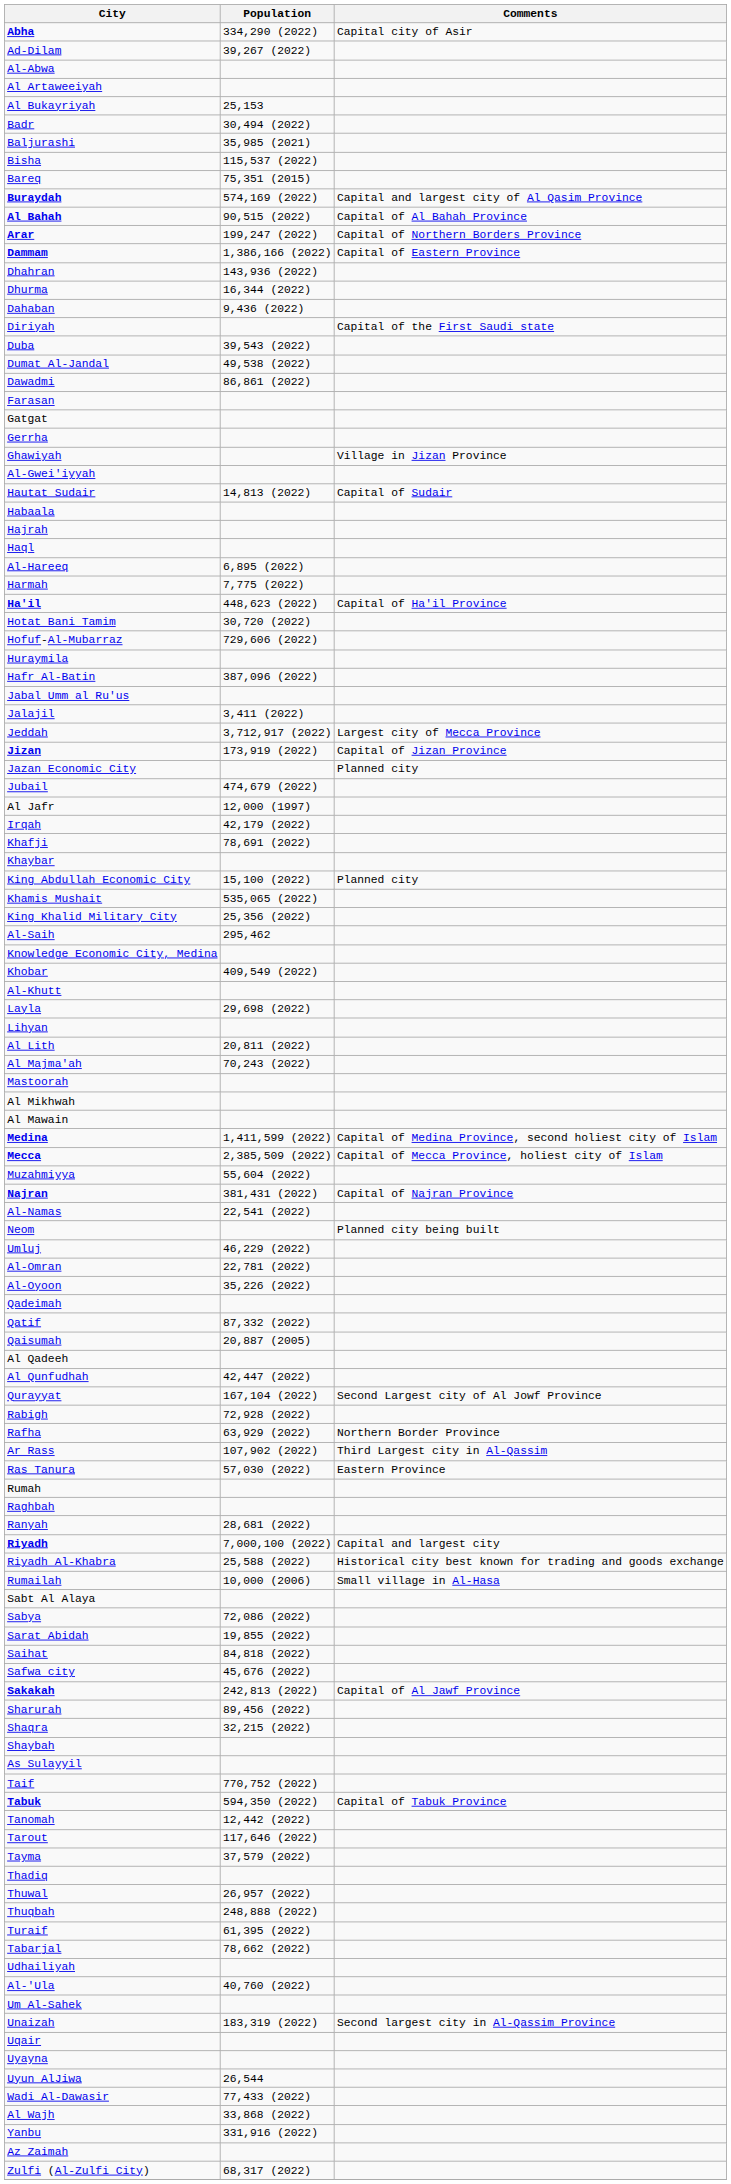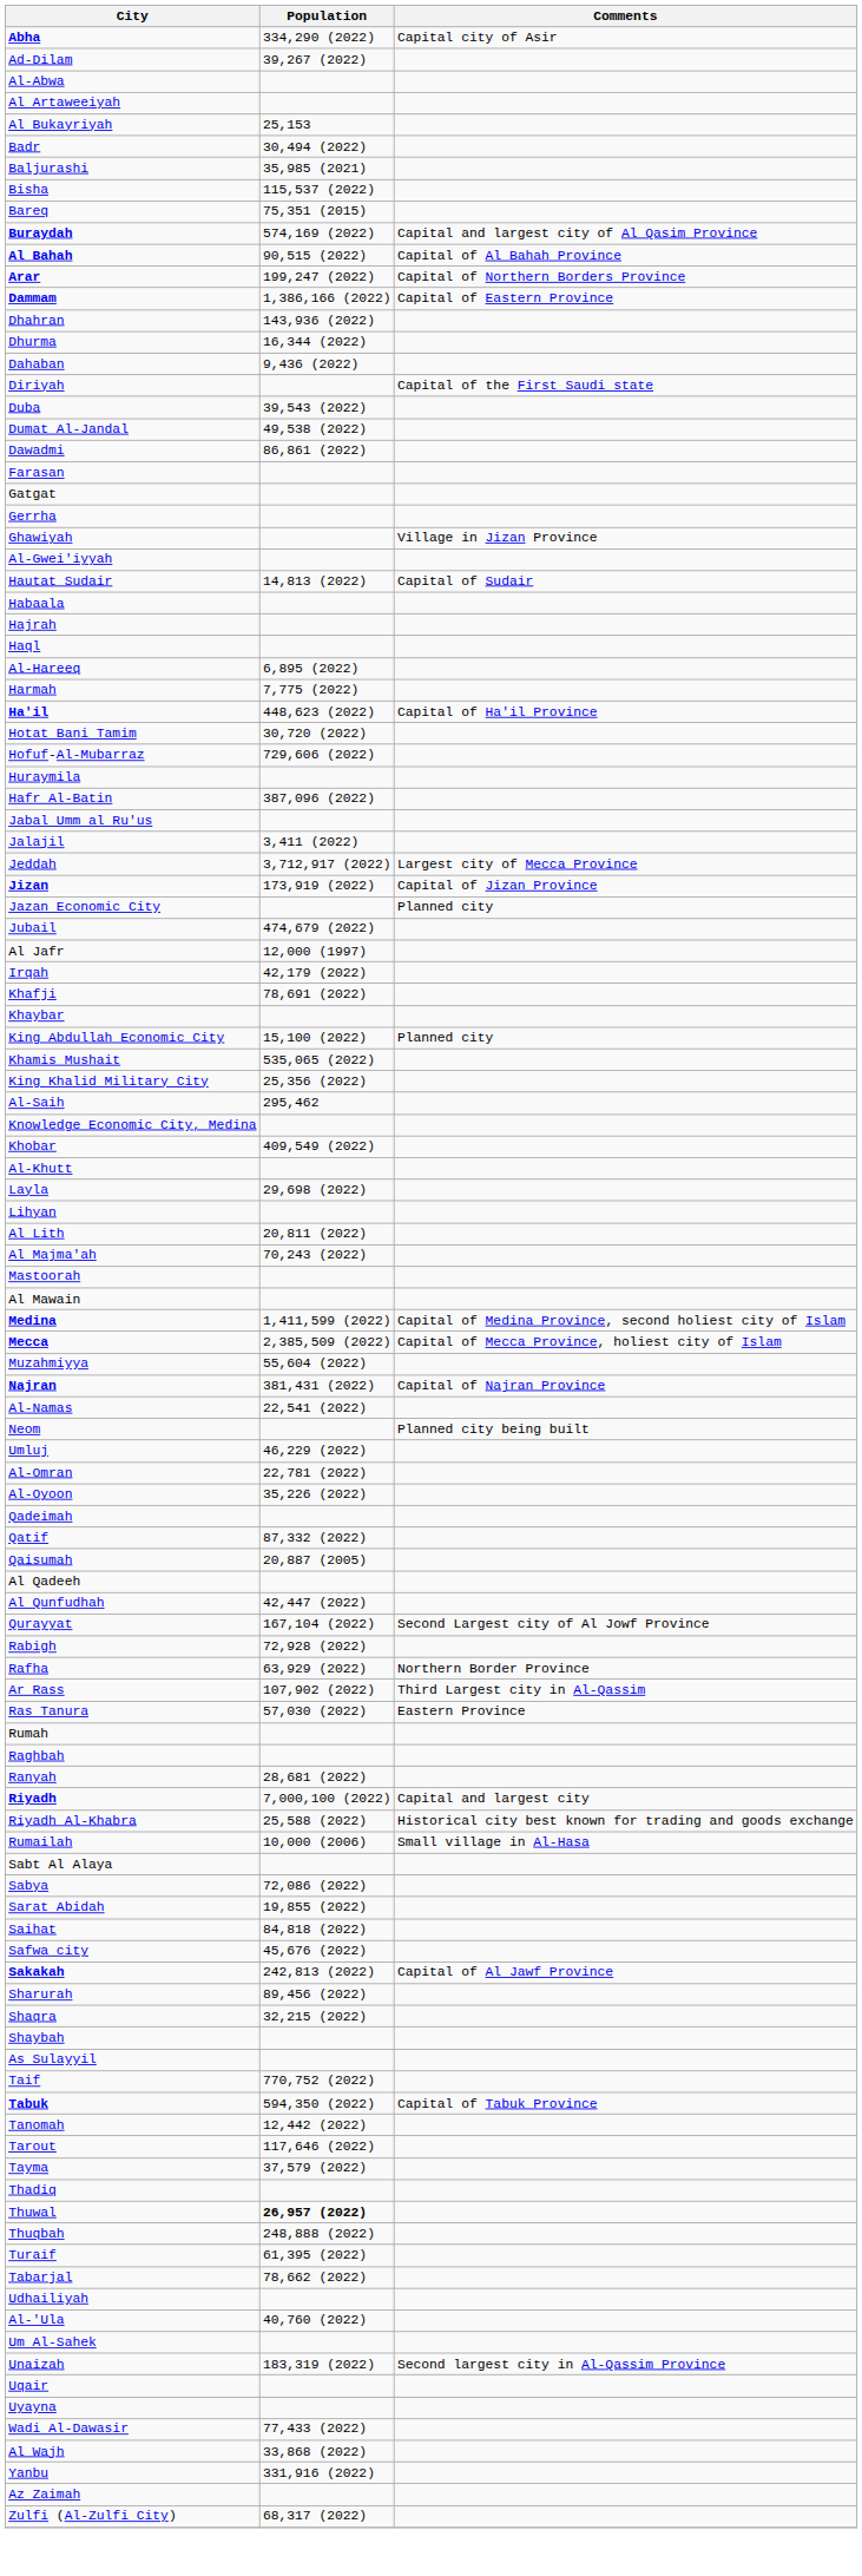- row: Al Mikhwah
Thuwal | Population: normal -> bold
- row: Uyun AlJiwa | 26,544
